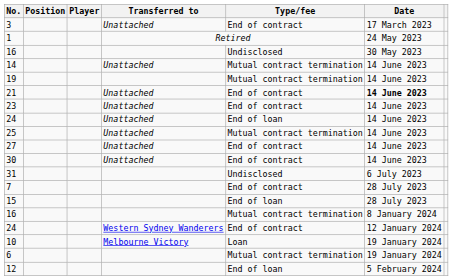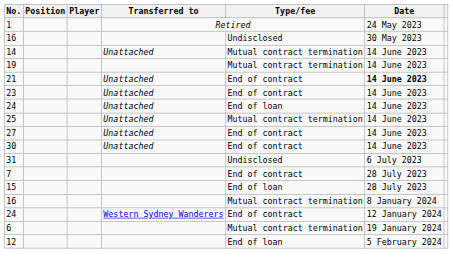- row: 3 | Unattached | End of contract | 17 March 2023
- row: 10 | Melbourne Victory | Loan | 19 January 2024
